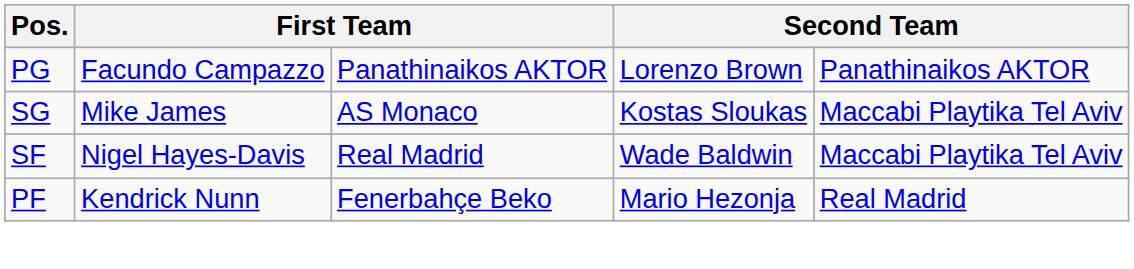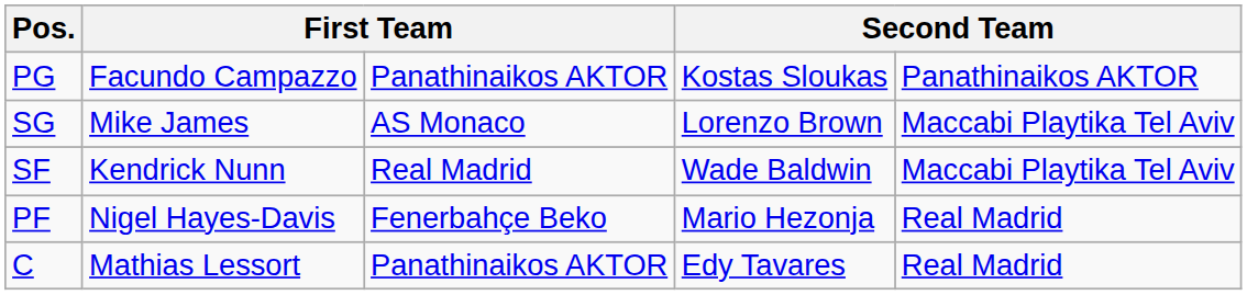PG | column 4: Lorenzo Brown -> Kostas Sloukas
SG | column 4: Kostas Sloukas -> Lorenzo Brown
SF | column 2: Nigel Hayes-Davis -> Kendrick Nunn
PF | column 2: Kendrick Nunn -> Nigel Hayes-Davis
+ row: C | Mathias Lessort | Panathinaikos AKTOR | Edy Tavares | Real Madrid
